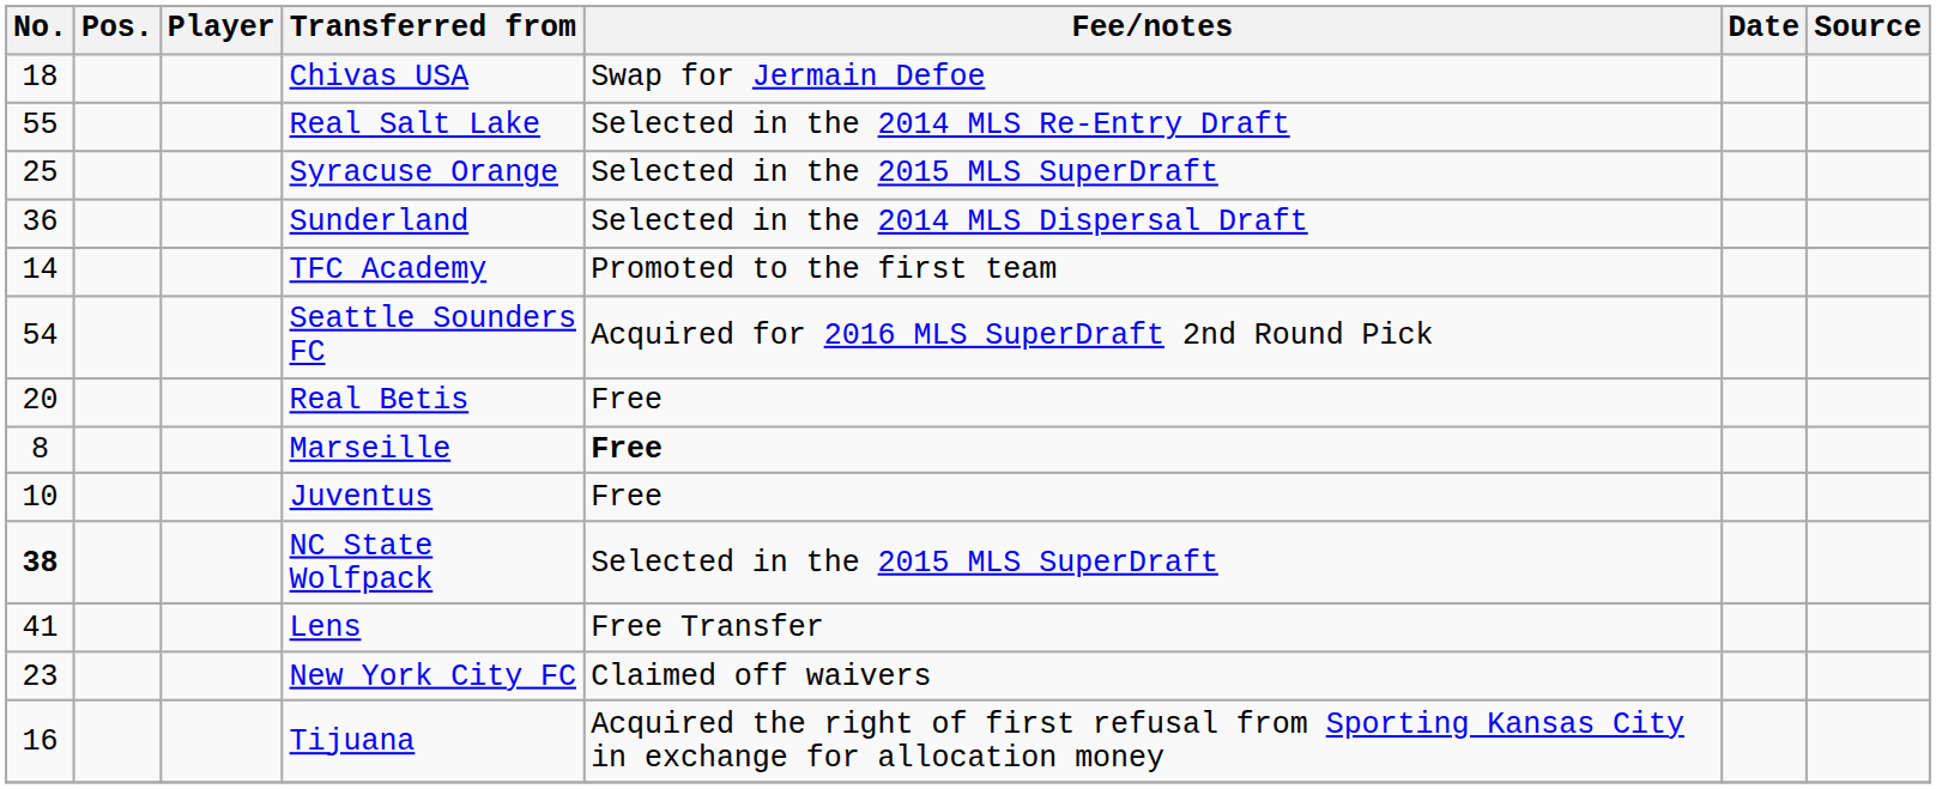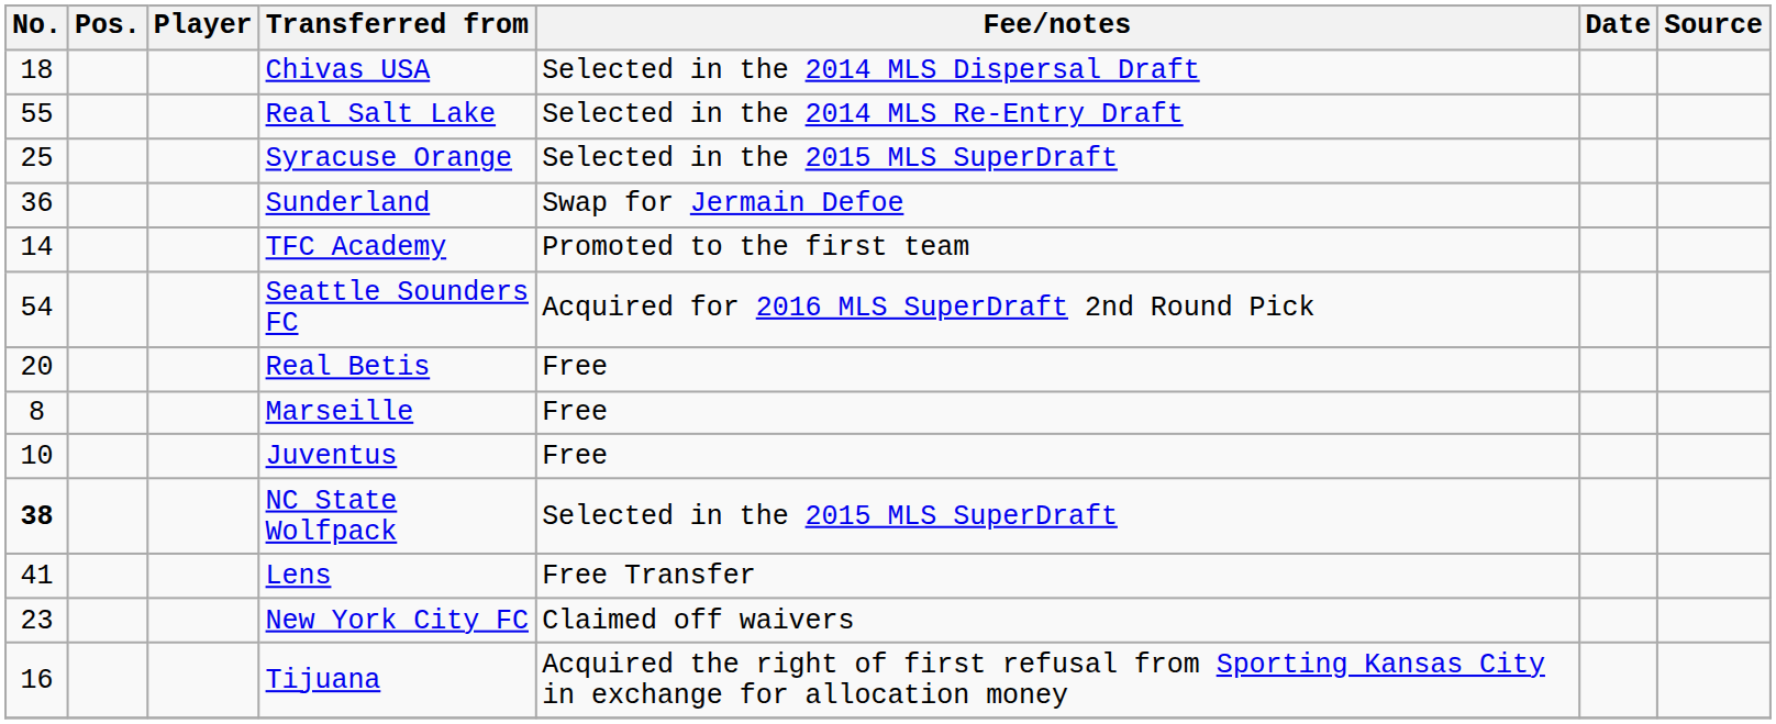Chivas USA | Fee/notes: Swap for Jermain Defoe -> Selected in the 2014 MLS Dispersal Draft
Sunderland | Fee/notes: Selected in the 2014 MLS Dispersal Draft -> Swap for Jermain Defoe
Marseille | Fee/notes: bold -> normal
